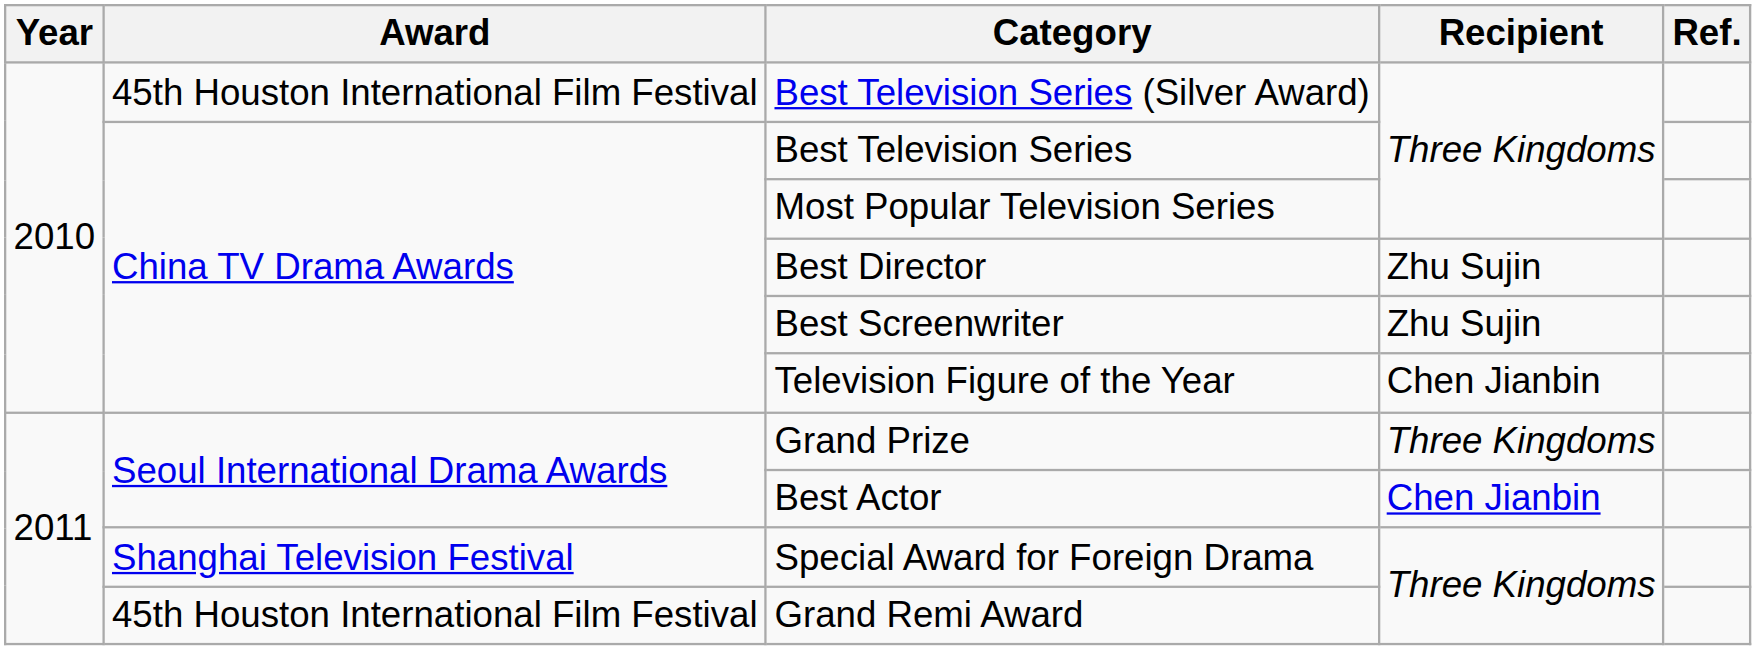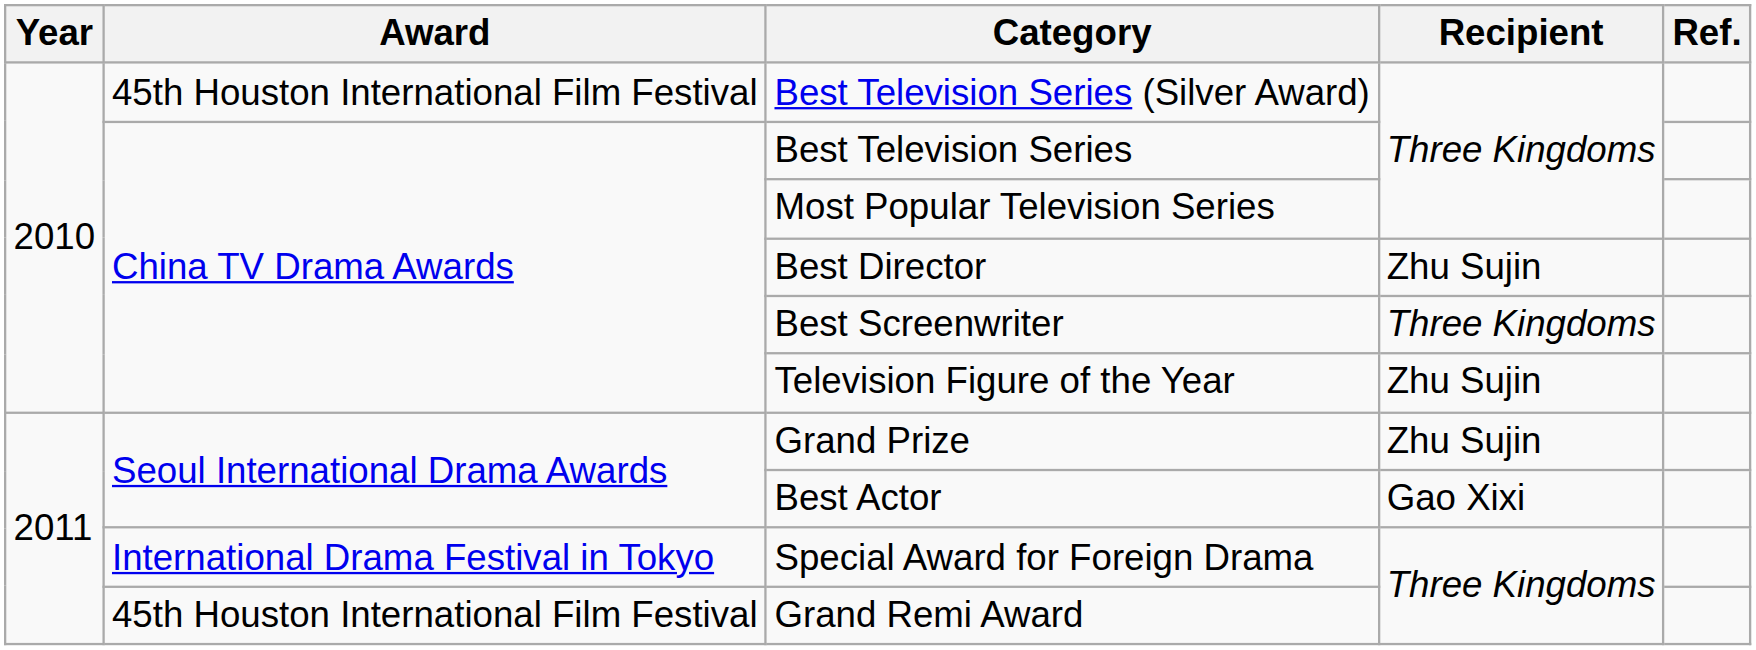Best Screenwriter | Recipient: Zhu Sujin -> Three Kingdoms
Television Figure of the Year | Recipient: Chen Jianbin -> Zhu Sujin
Grand Prize | Recipient: Three Kingdoms -> Zhu Sujin
Best Actor | Recipient: Chen Jianbin -> Gao Xixi
Special Award for Foreign Drama | Award: Shanghai Television Festival -> International Drama Festival in Tokyo
